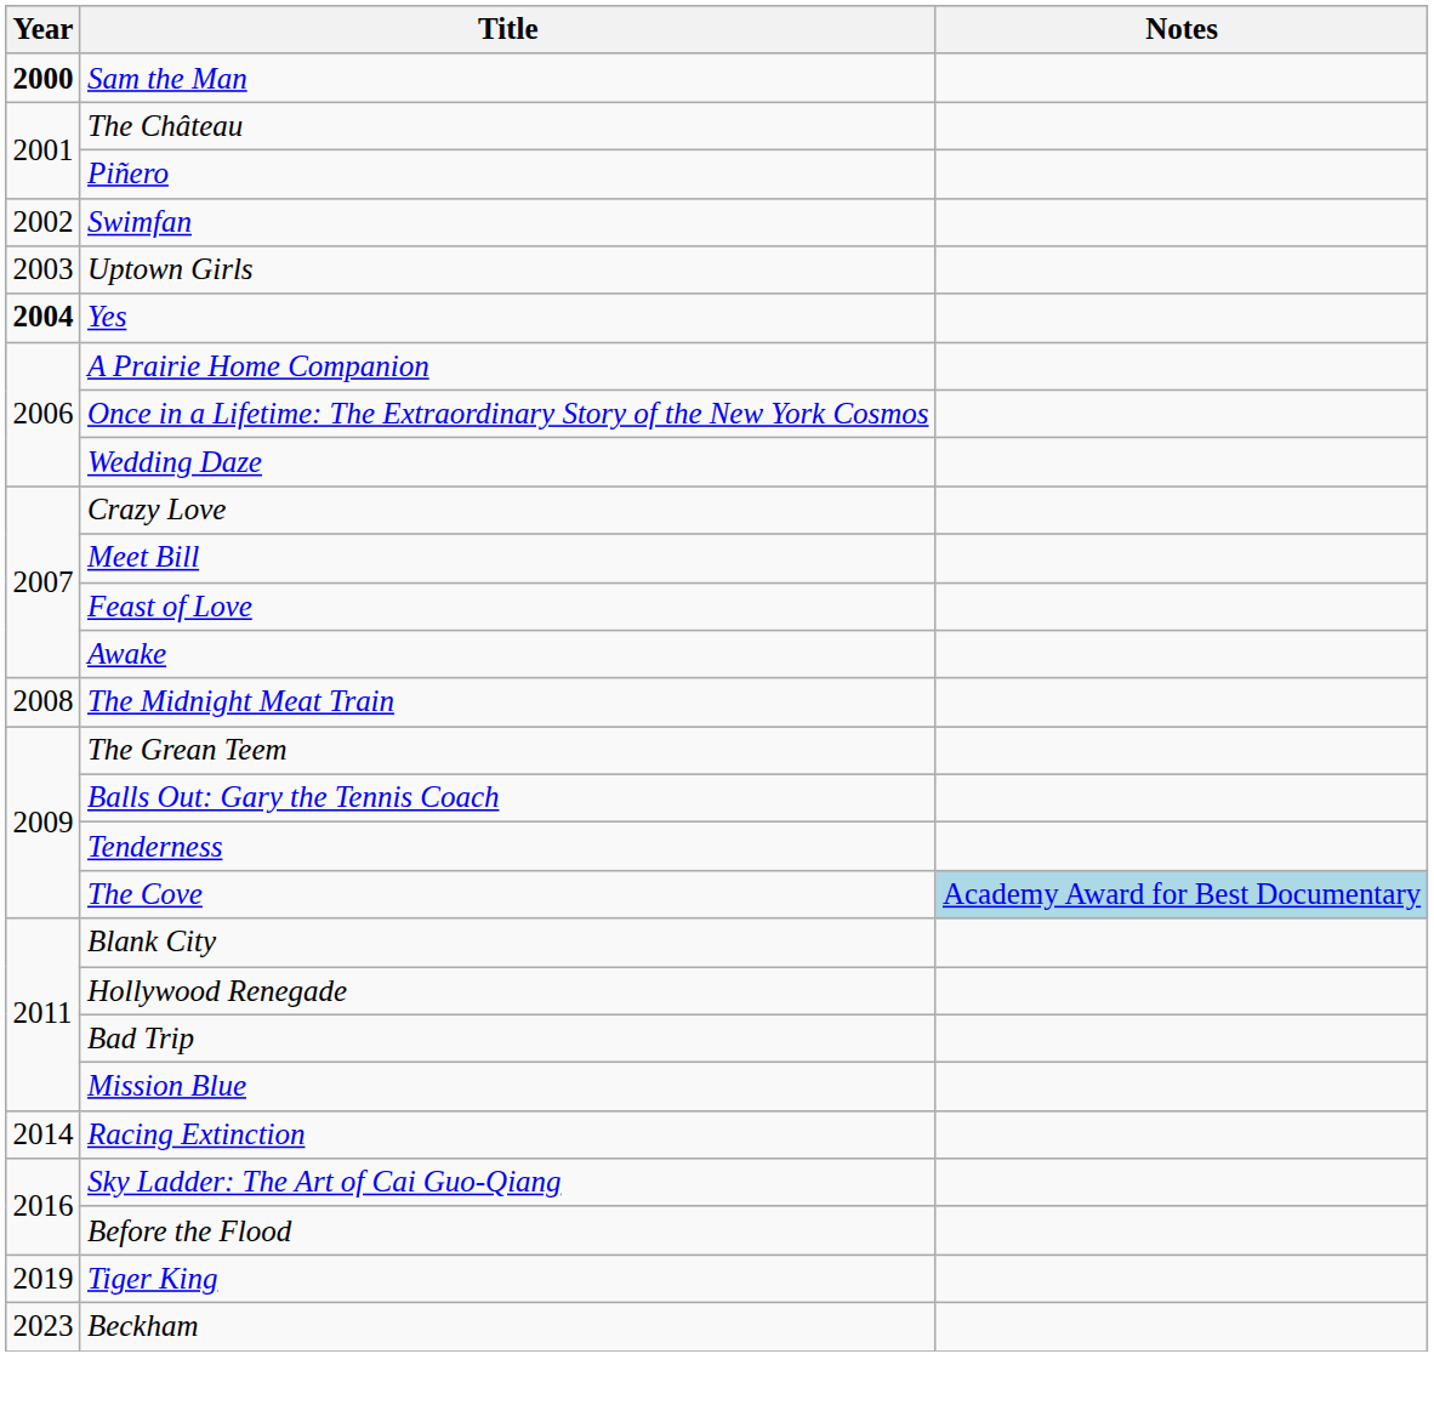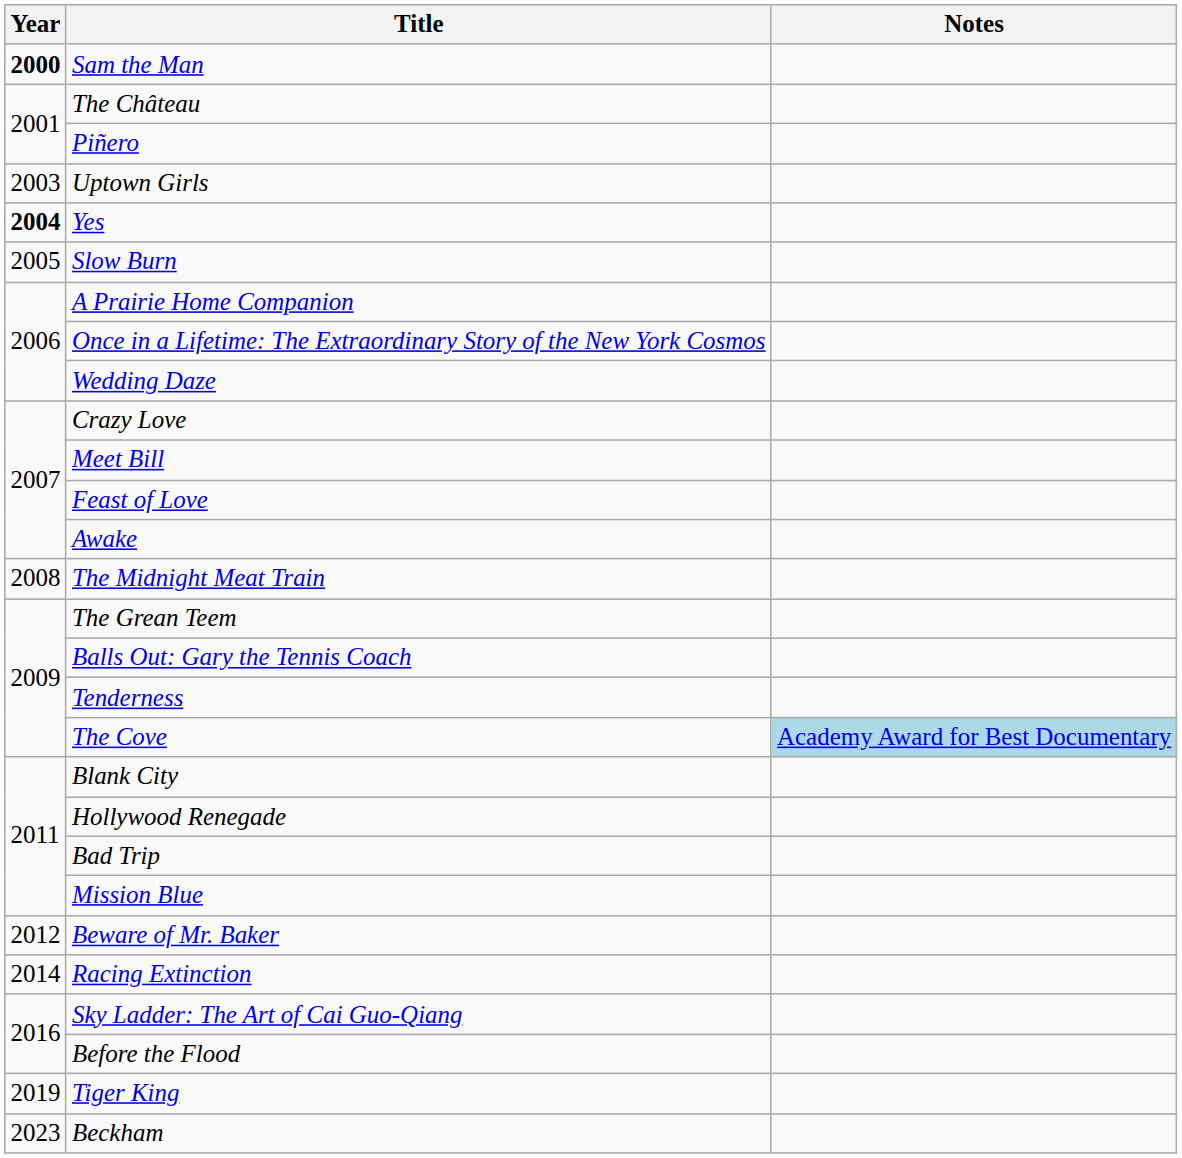- row: 2002 | Swimfan
+ row: 2005 | Slow Burn
+ row: 2012 | Beware of Mr. Baker
